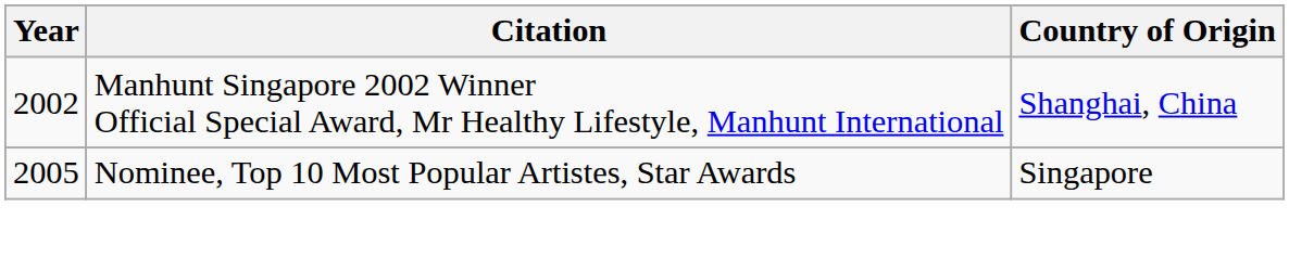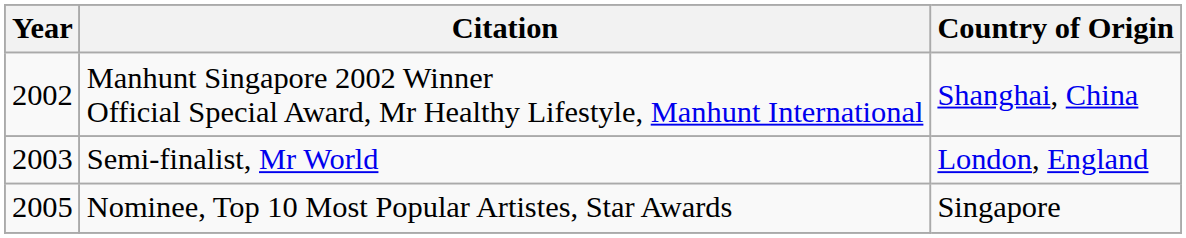+ row: 2003 | Semi-finalist, Mr World | London, England
